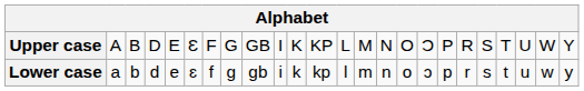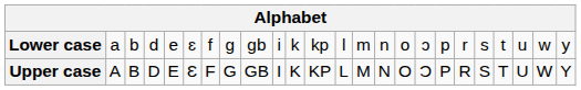rows swapped: Upper case <-> Lower case
